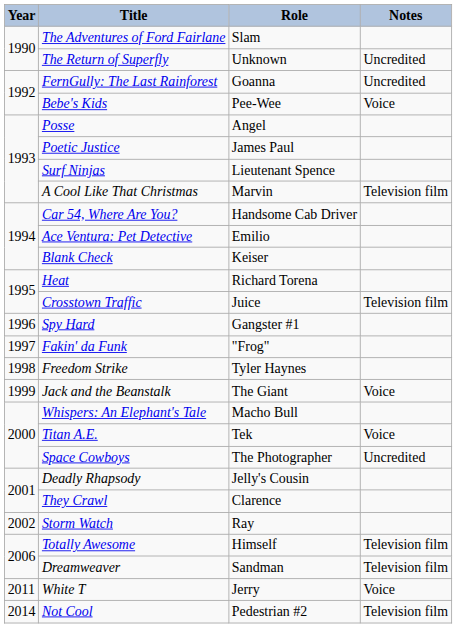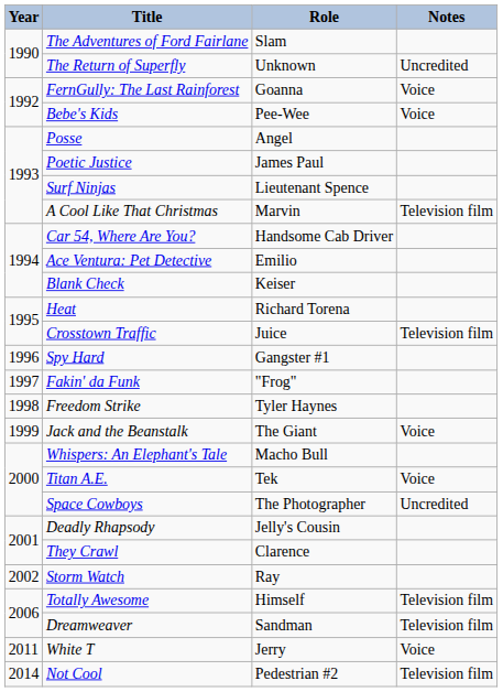FernGully: The Last Rainforest | Notes: Uncredited -> Voice
